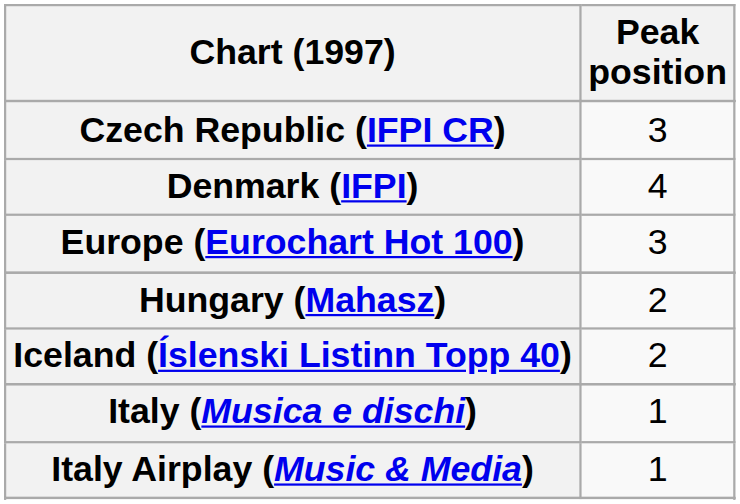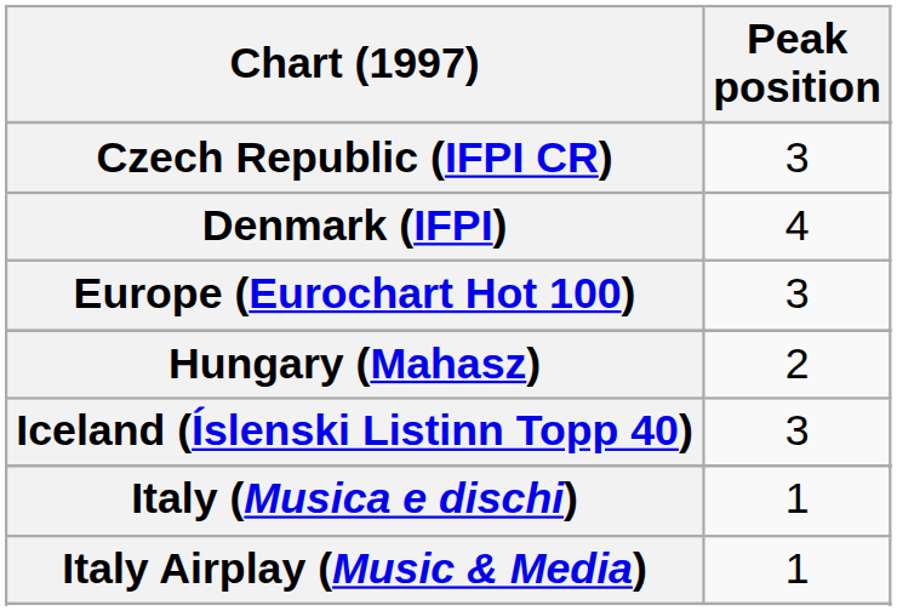Iceland (Íslenski Listinn Topp 40) | Peak position: 2 -> 3
